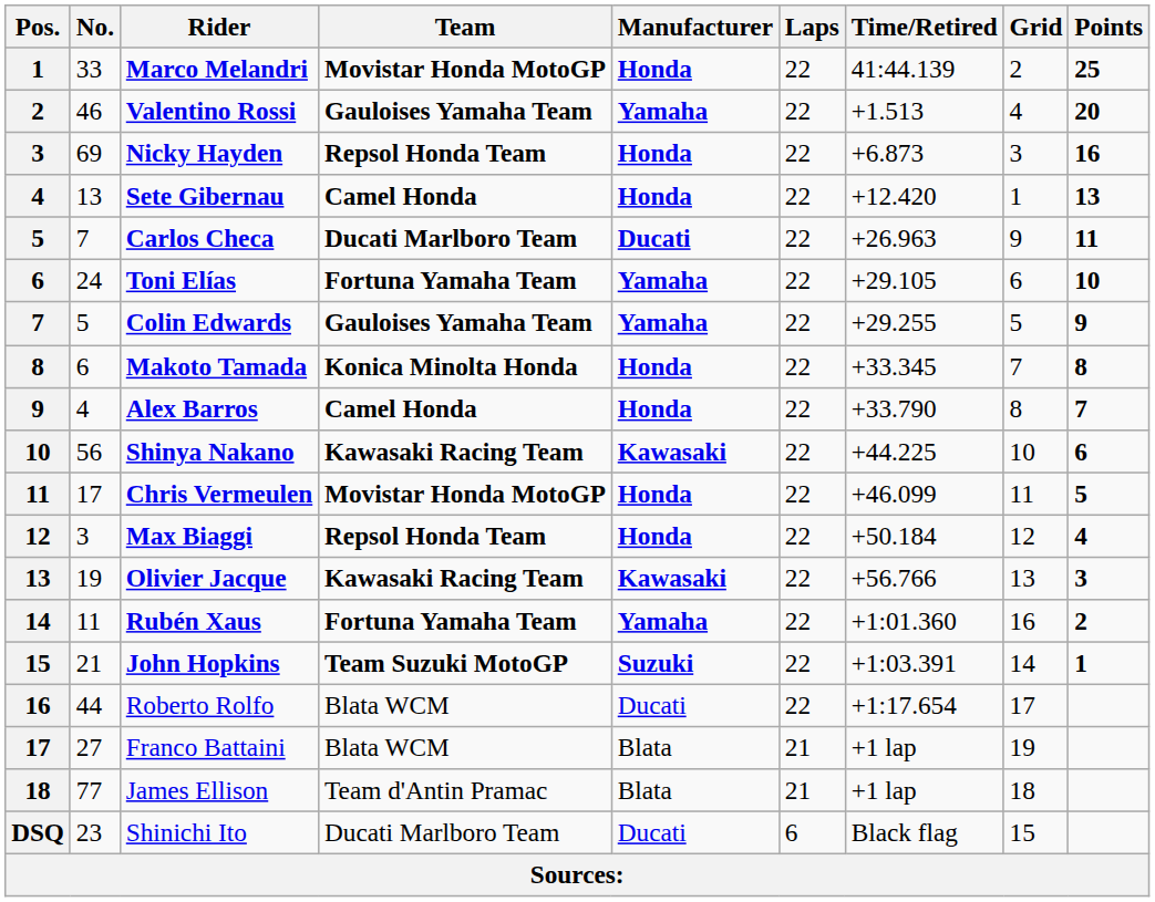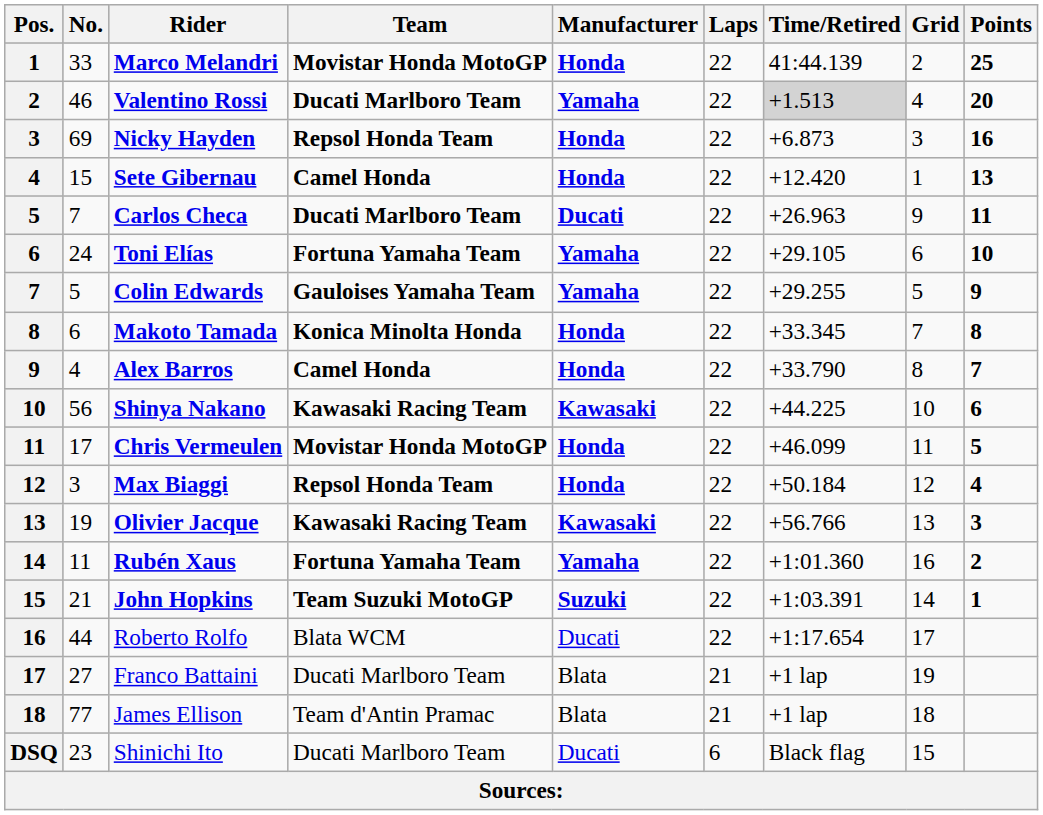Valentino Rossi | Team: Gauloises Yamaha Team -> Ducati Marlboro Team
Valentino Rossi | Time/Retired: no background -> lightgrey background
Sete Gibernau | No.: 13 -> 15
Franco Battaini | Team: Blata WCM -> Ducati Marlboro Team
